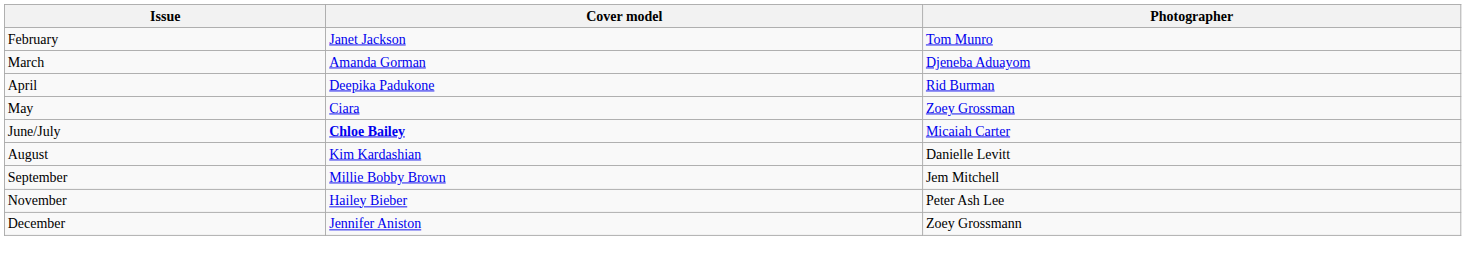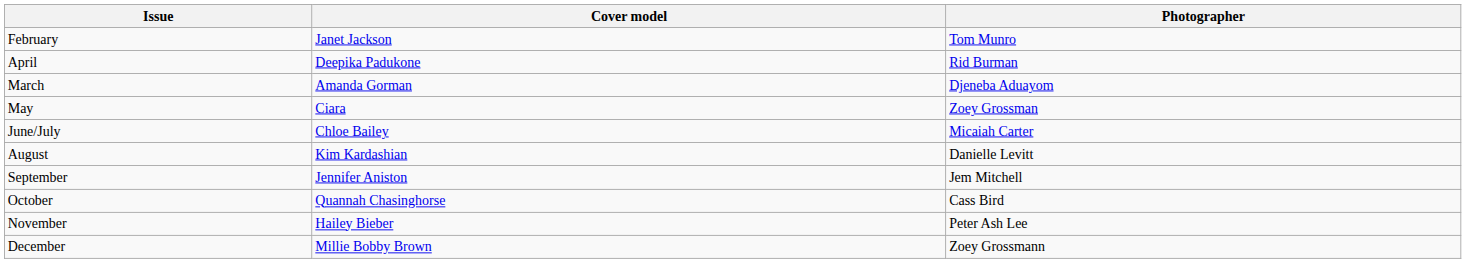rows swapped: March <-> April
June/July | Cover model: bold -> normal
September | Cover model: Millie Bobby Brown -> Jennifer Aniston
+ row: October | Quannah Chasinghorse | Cass Bird
December | Cover model: Jennifer Aniston -> Millie Bobby Brown
